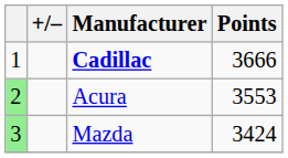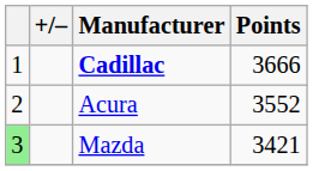Acura | column 1: lightgreen background -> no background
Acura | Points: 3553 -> 3552
Mazda | Points: 3424 -> 3421
